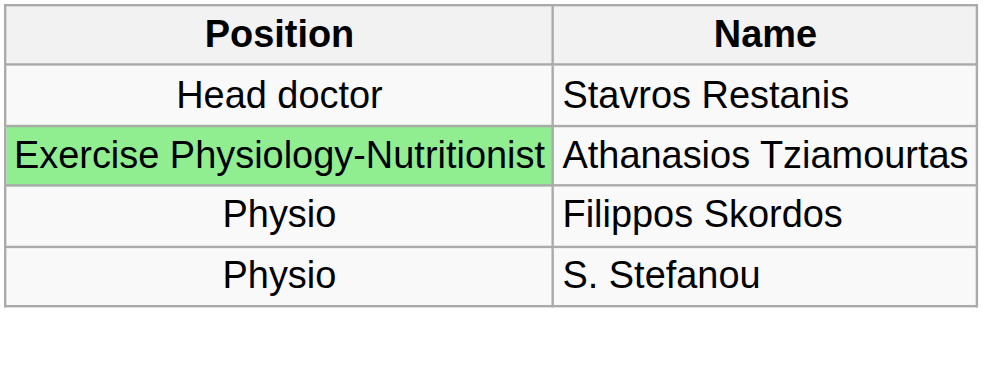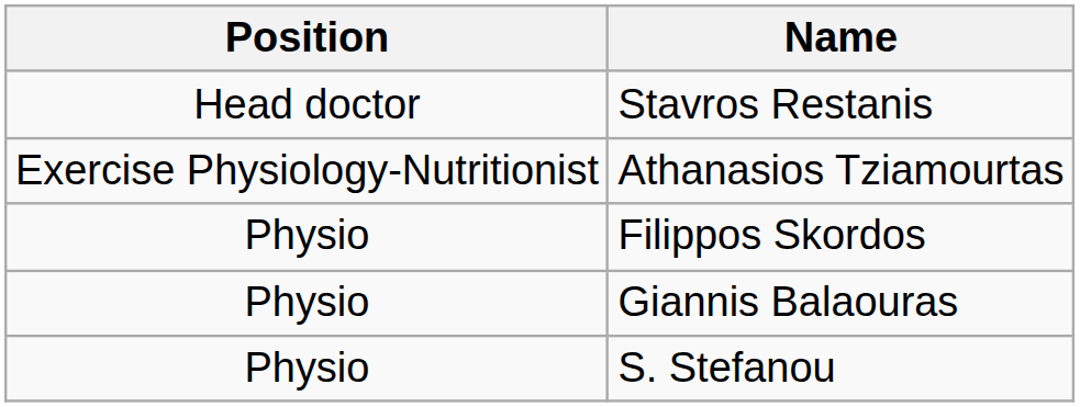Athanasios Tziamourtas | Position: lightgreen background -> no background
+ row: Physio | Giannis Balaouras
